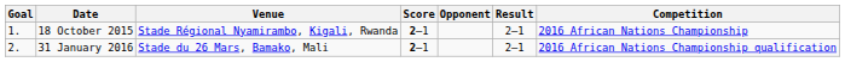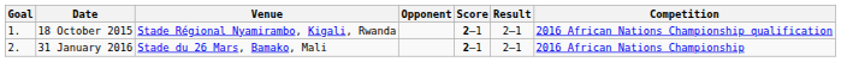columns swapped: Opponent <-> Score
18 October 2015 | Competition: 2016 African Nations Championship -> 2016 African Nations Championship qualification
31 January 2016 | Competition: 2016 African Nations Championship qualification -> 2016 African Nations Championship
